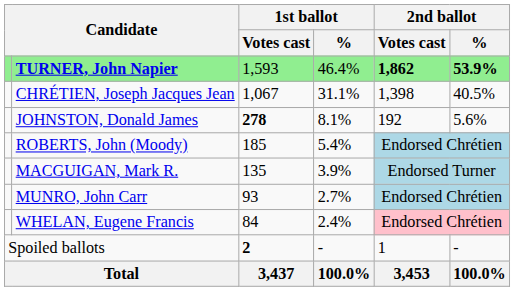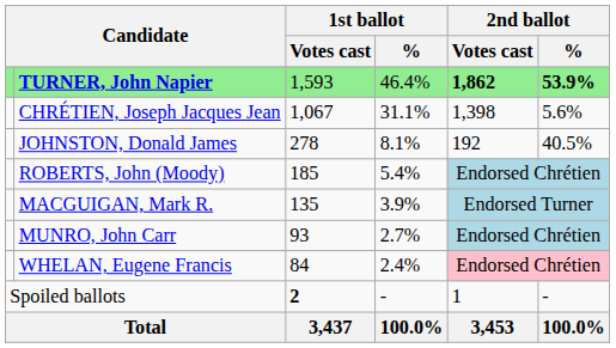CHRÉTIEN, Joseph Jacques Jean | 2nd ballot / %: 40.5% -> 5.6%
JOHNSTON, Donald James | 1st ballot / Votes cast: bold -> normal
JOHNSTON, Donald James | 2nd ballot / %: 5.6% -> 40.5%
